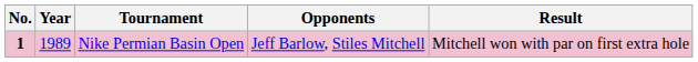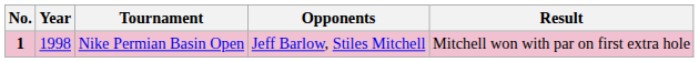Nike Permian Basin Open | Year: 1989 -> 1998
